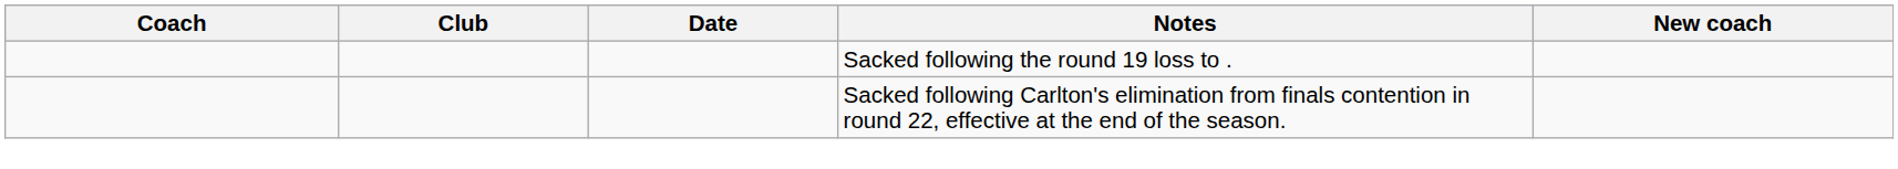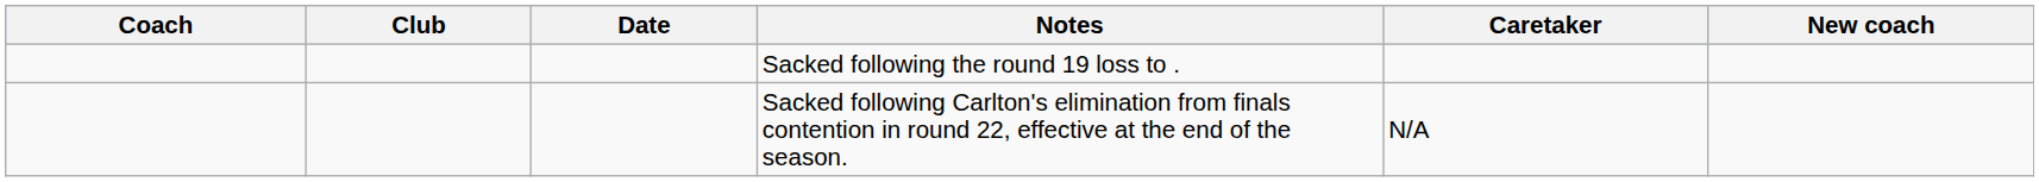+ column: Caretaker | N/A
